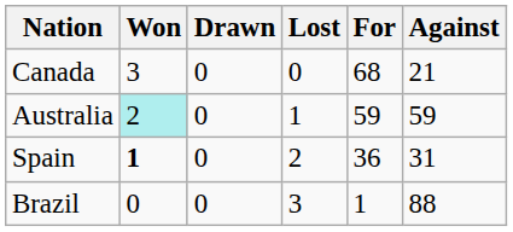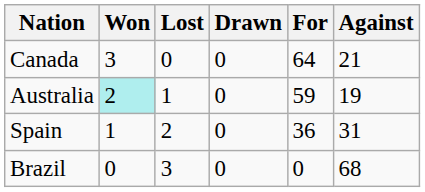columns swapped: Drawn <-> Lost
Canada | For: 68 -> 64
Australia | Against: 59 -> 19
Spain | Won: bold -> normal
Brazil | For: 1 -> 0
Brazil | Against: 88 -> 68
